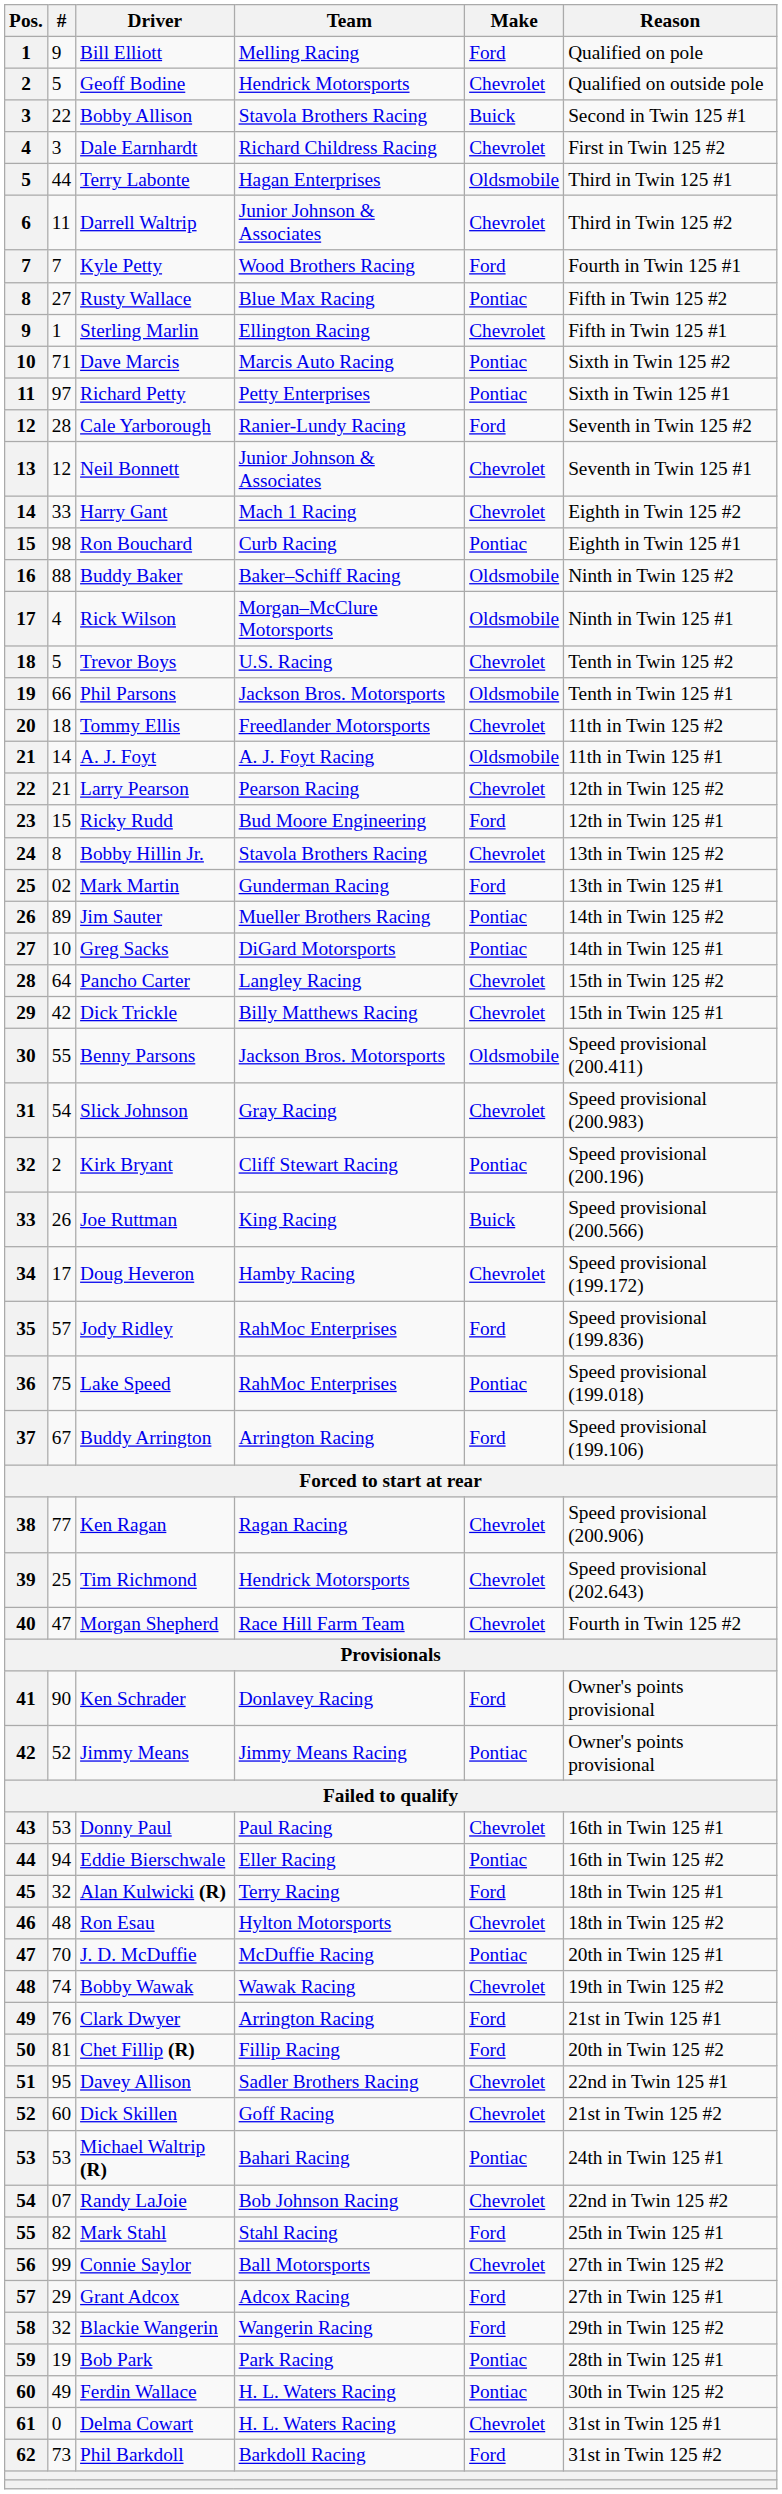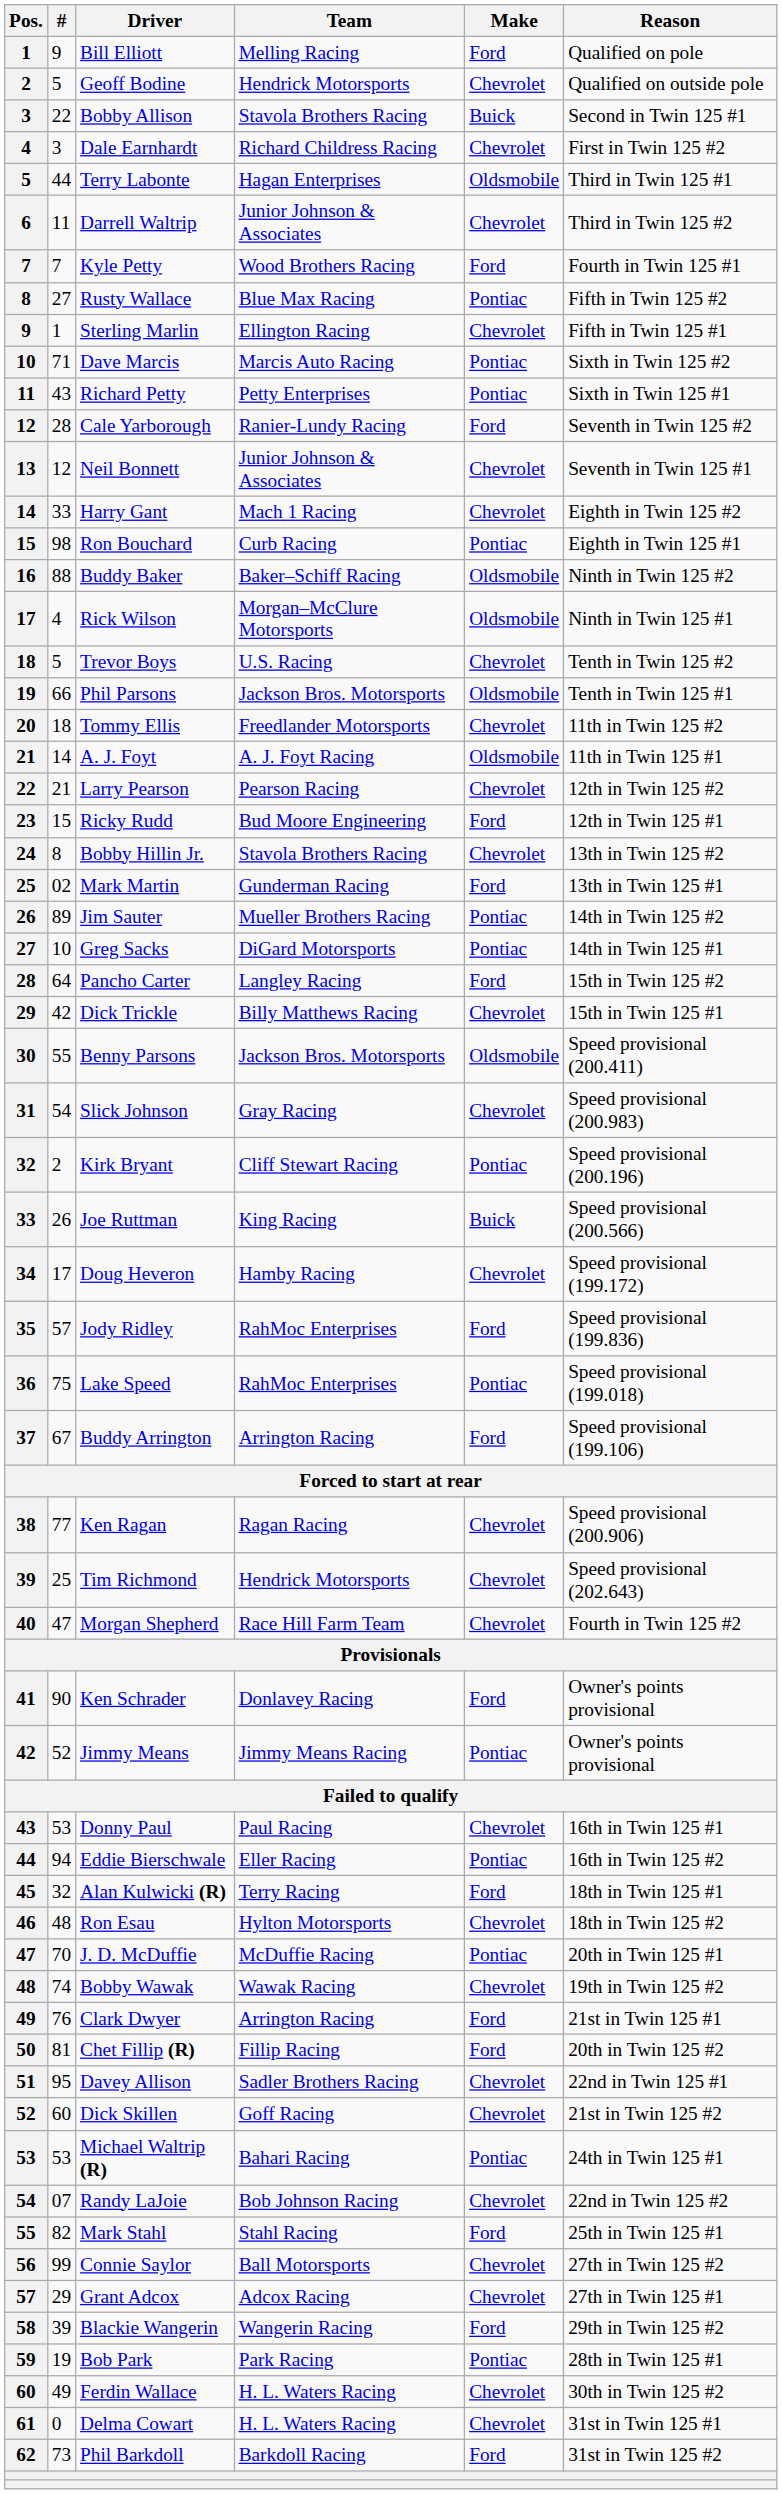Richard Petty | #: 97 -> 43
Pancho Carter | Make: Chevrolet -> Ford
Grant Adcox | Make: Ford -> Chevrolet
Blackie Wangerin | #: 32 -> 39
Ferdin Wallace | Make: Pontiac -> Chevrolet
